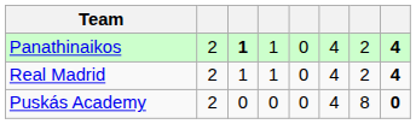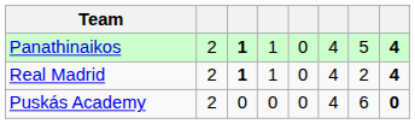Panathinaikos | column 7: 2 -> 5
Real Madrid | column 3: normal -> bold
Puskás Academy | column 7: 8 -> 6
